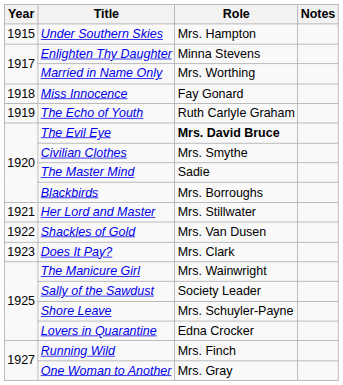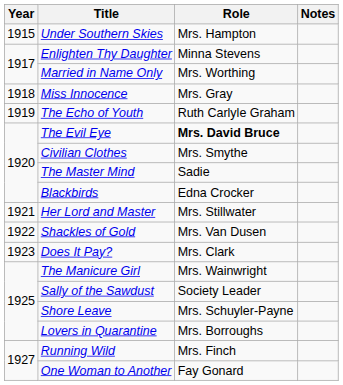Miss Innocence | Role: Fay Gonard -> Mrs. Gray
Blackbirds | Role: Mrs. Borroughs -> Edna Crocker
Lovers in Quarantine | Role: Edna Crocker -> Mrs. Borroughs
One Woman to Another | Role: Mrs. Gray -> Fay Gonard
